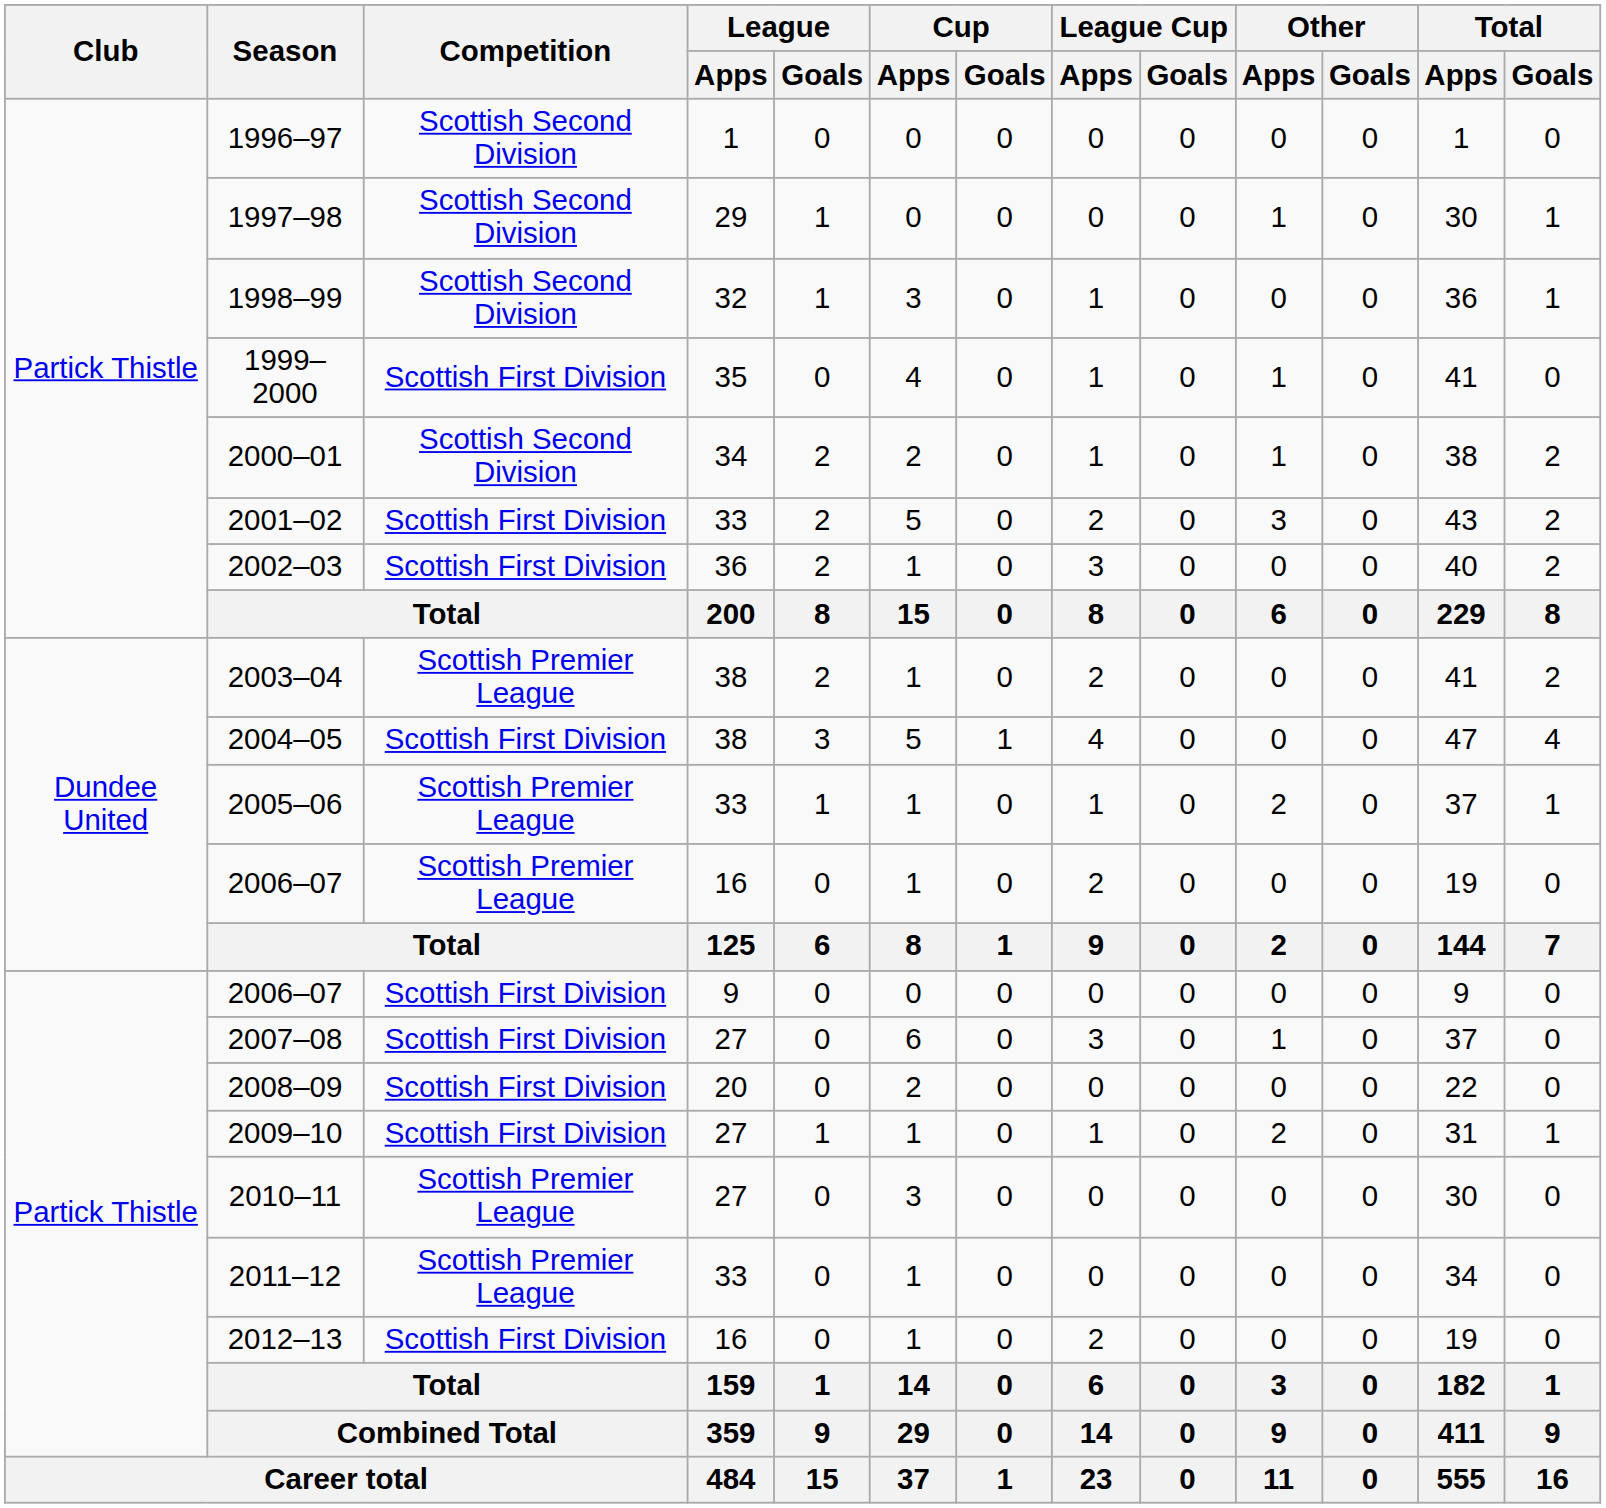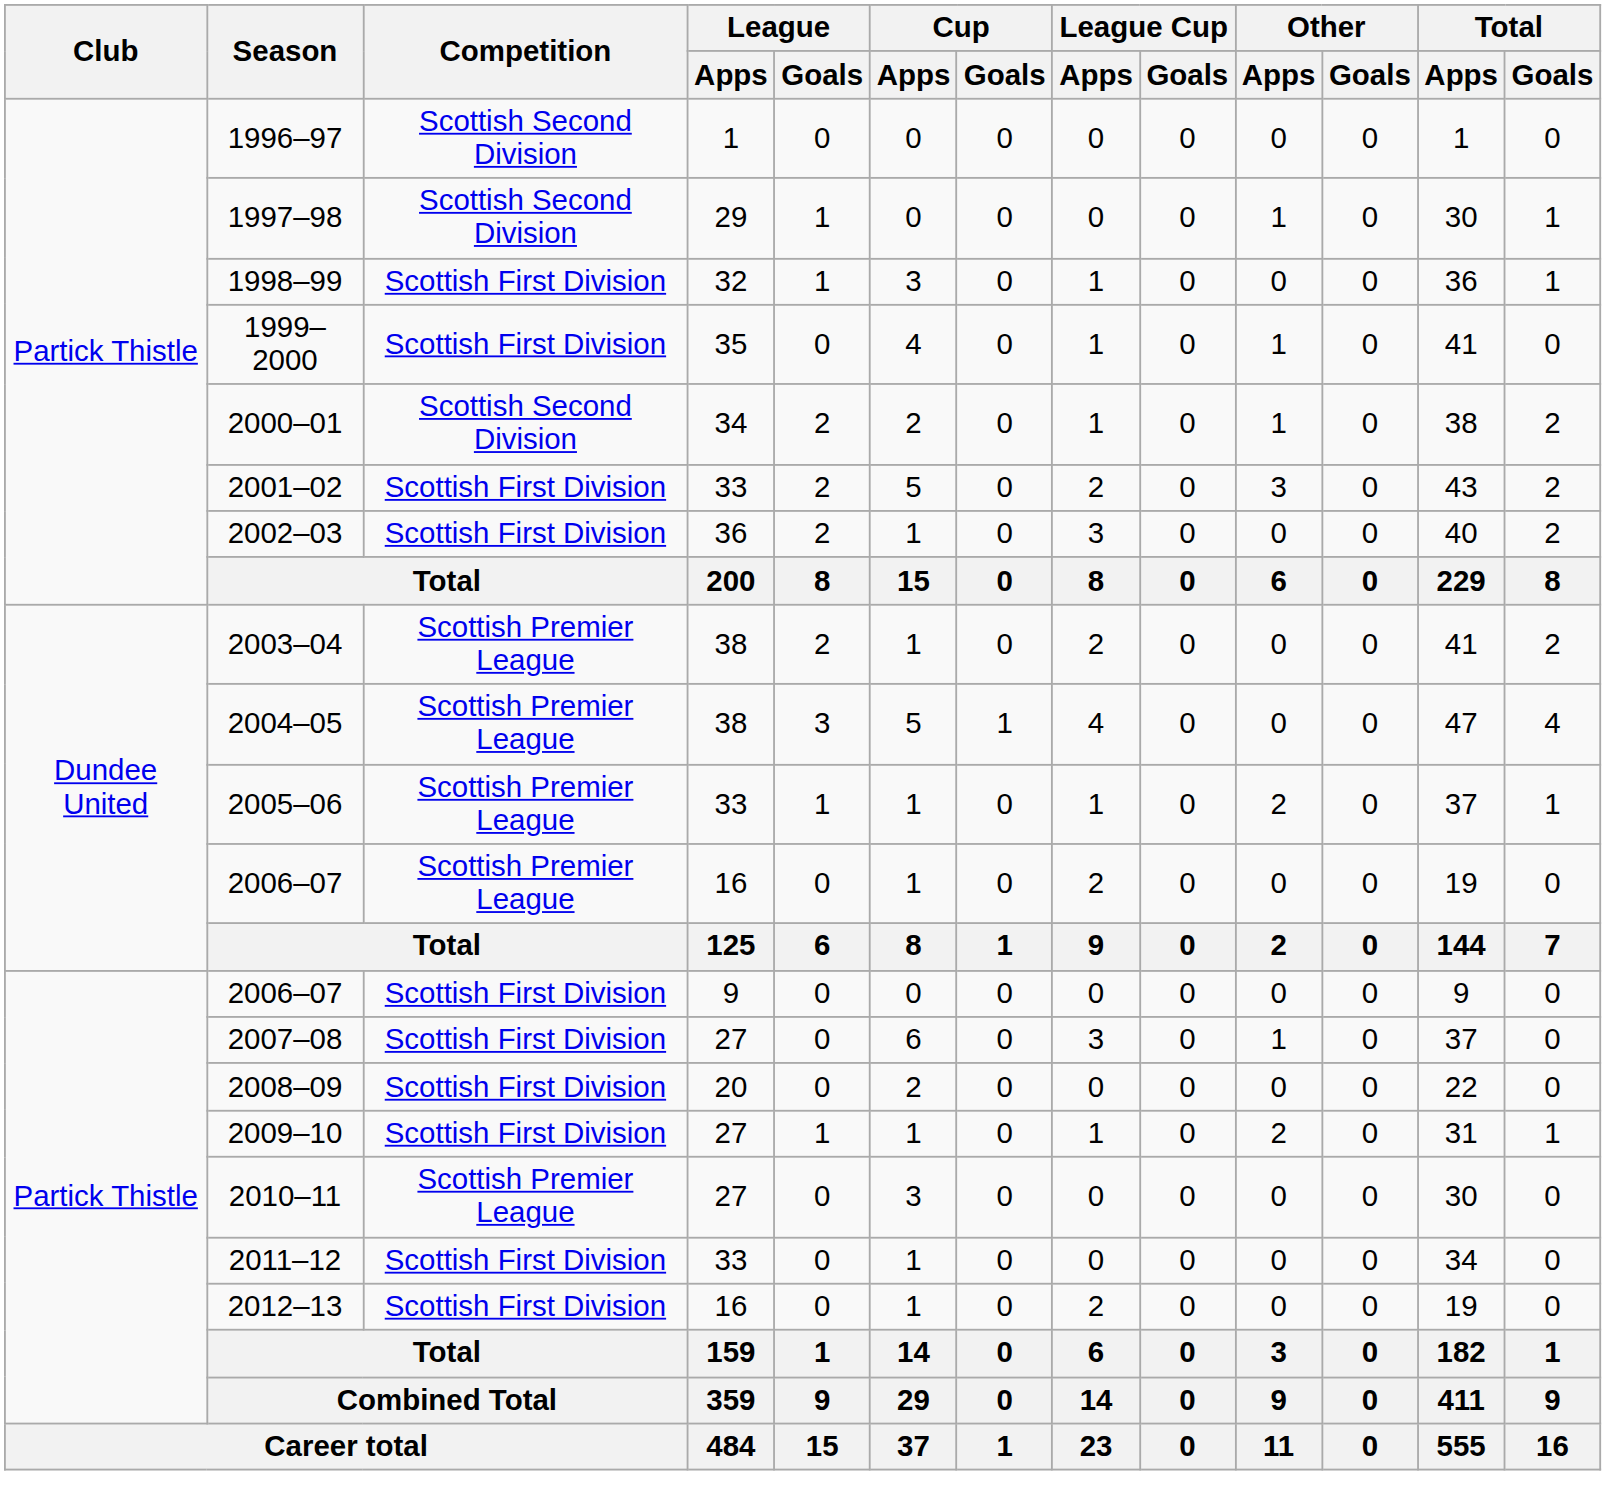1998–99 | Competition: Scottish Second Division -> Scottish First Division
2004–05 | Competition: Scottish First Division -> Scottish Premier League
2011–12 | Competition: Scottish Premier League -> Scottish First Division
